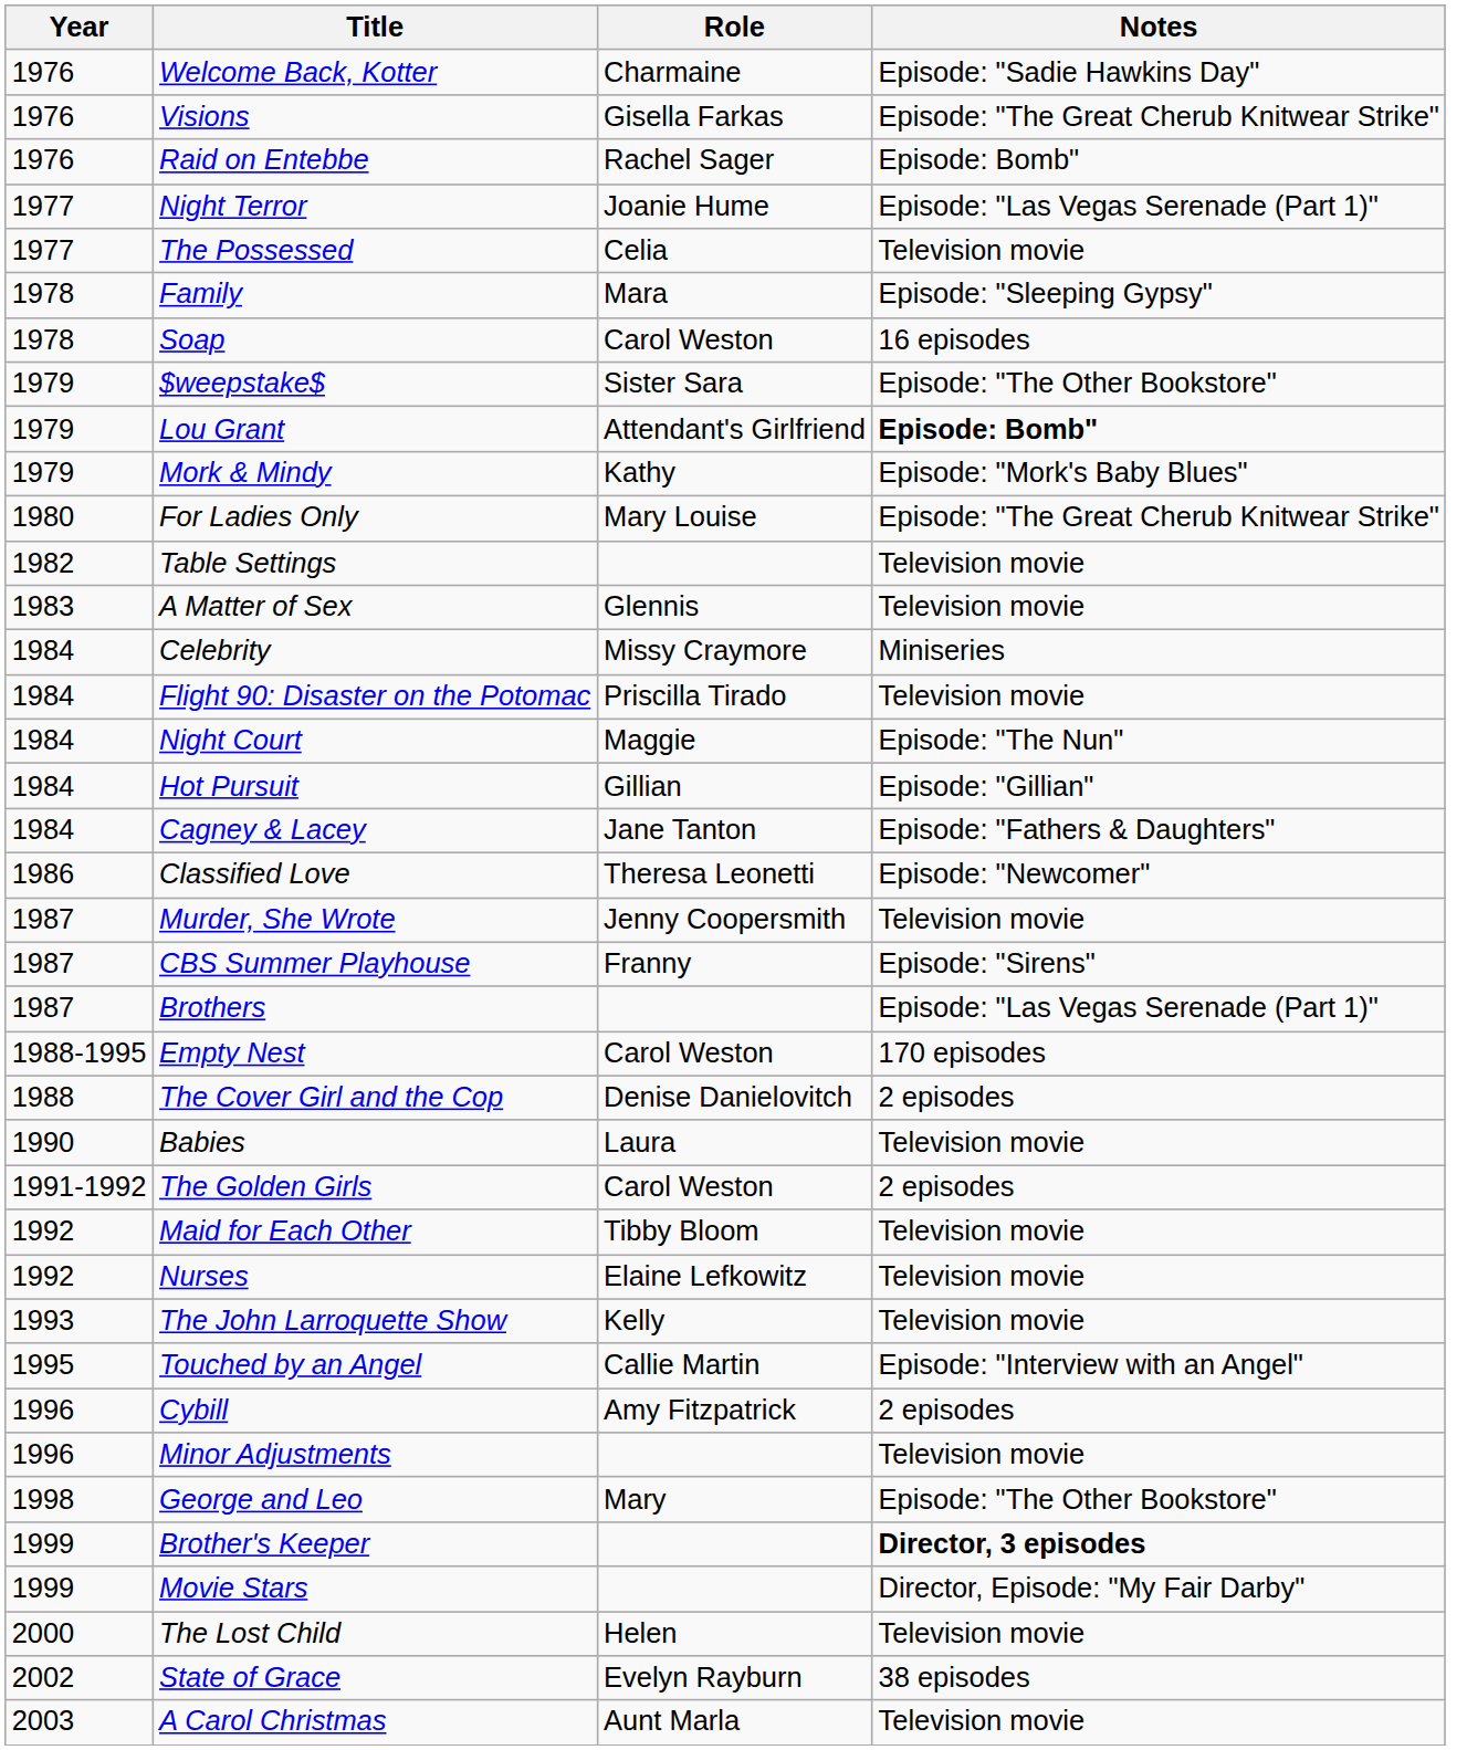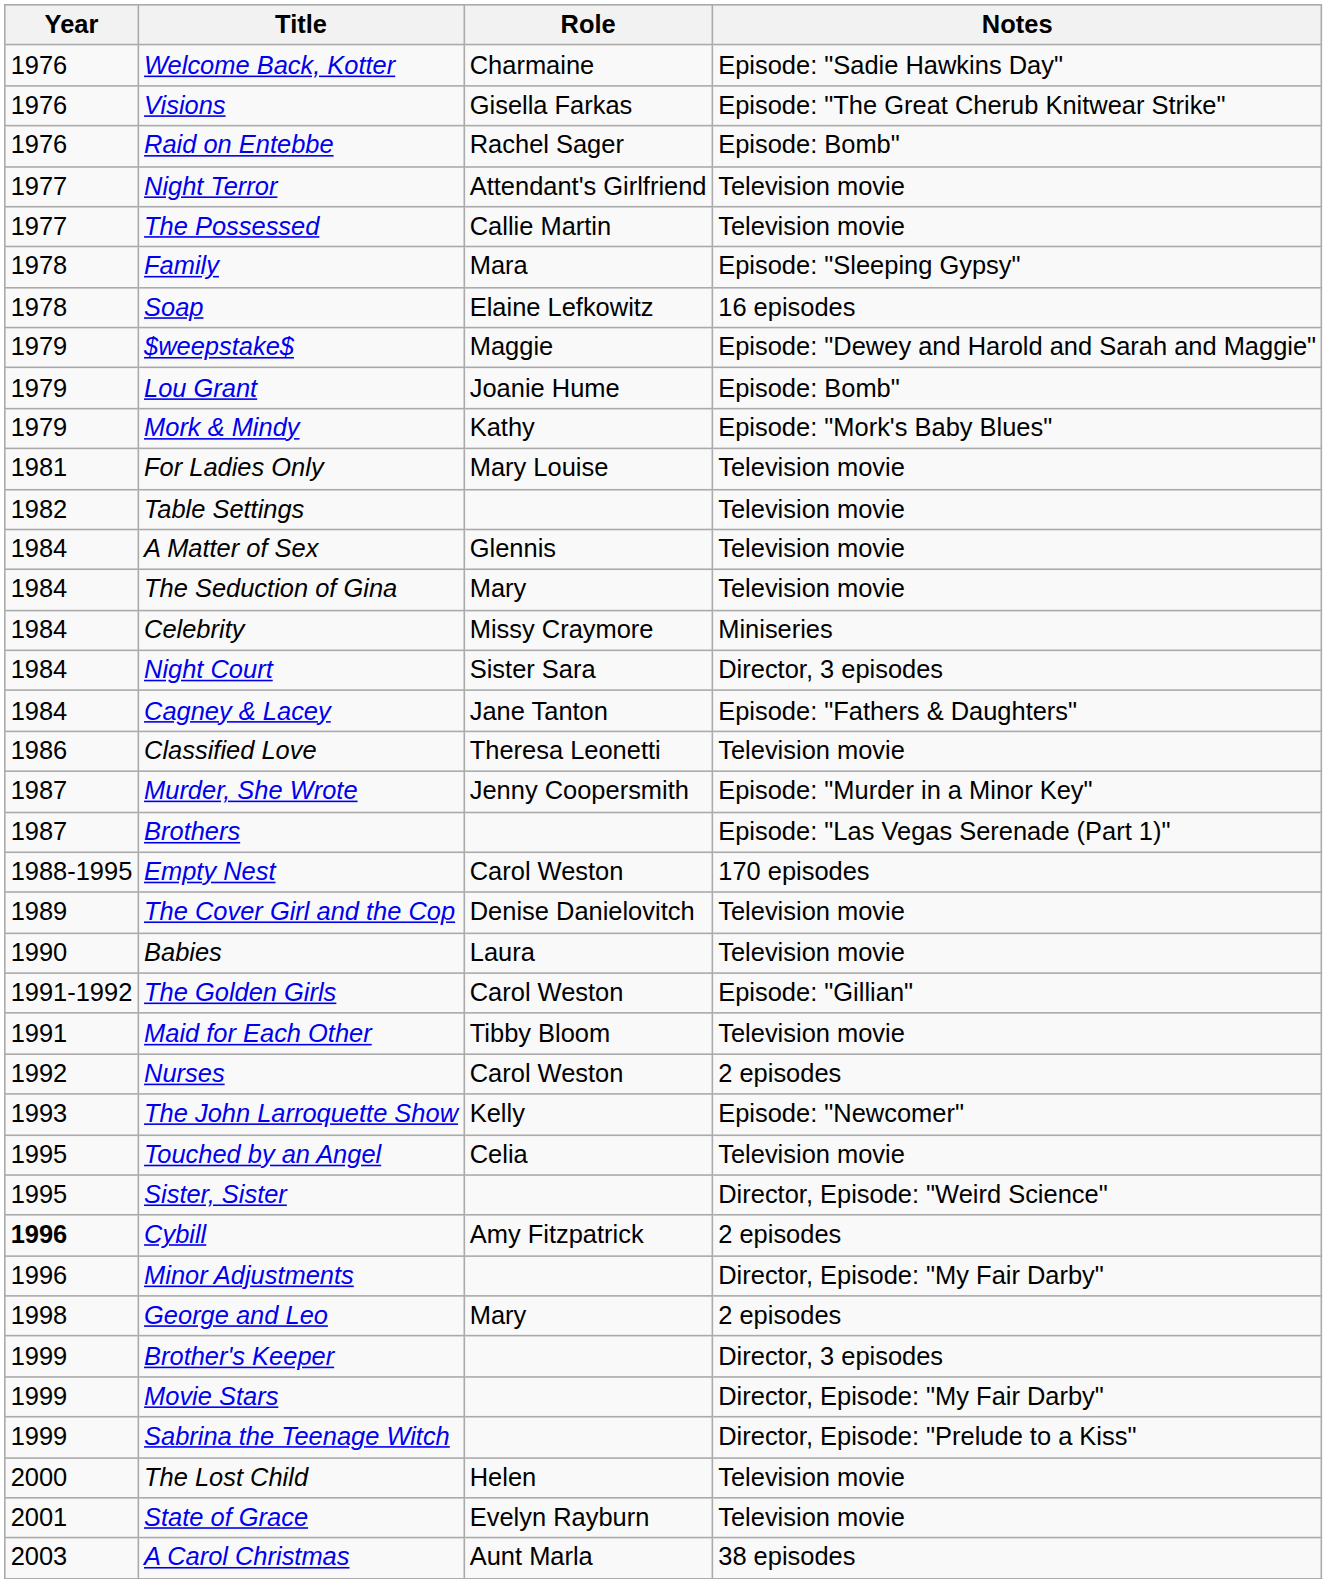Night Terror | Role: Joanie Hume -> Attendant's Girlfriend
Night Terror | Notes: Episode: "Las Vegas Serenade (Part 1)" -> Television movie
The Possessed | Role: Celia -> Callie Martin
Soap | Role: Carol Weston -> Elaine Lefkowitz
$weepstake$ | Role: Sister Sara -> Maggie
$weepstake$ | Notes: Episode: "The Other Bookstore" -> Episode: "Dewey and Harold and Sarah and Maggie"
Lou Grant | Role: Attendant's Girlfriend -> Joanie Hume
Lou Grant | Notes: bold -> normal
For Ladies Only | Year: 1980 -> 1981
For Ladies Only | Notes: Episode: "The Great Cherub Knitwear Strike" -> Television movie
A Matter of Sex | Year: 1983 -> 1984
+ row: 1984 | The Seduction of Gina | Mary | Television movie
- row: 1984 | Flight 90: Disaster on the Potomac | Priscilla Tirado | Television movie
Night Court | Role: Maggie -> Sister Sara
Night Court | Notes: Episode: "The Nun" -> Director, 3 episodes
- row: 1984 | Hot Pursuit | Gillian | Episode: "Gillian"
Classified Love | Notes: Episode: "Newcomer" -> Television movie
Murder, She Wrote | Notes: Television movie -> Episode: "Murder in a Minor Key"
- row: 1987 | CBS Summer Playhouse | Franny | Episode: "Sirens"
The Cover Girl and the Cop | Year: 1988 -> 1989
The Cover Girl and the Cop | Notes: 2 episodes -> Television movie
The Golden Girls | Notes: 2 episodes -> Episode: "Gillian"
Maid for Each Other | Year: 1992 -> 1991
Nurses | Role: Elaine Lefkowitz -> Carol Weston
Nurses | Notes: Television movie -> 2 episodes
The John Larroquette Show | Notes: Television movie -> Episode: "Newcomer"
Touched by an Angel | Role: Callie Martin -> Celia
Touched by an Angel | Notes: Episode: "Interview with an Angel" -> Television movie
+ row: 1995 | Sister, Sister | Director, Episode: "Weird Science"
Cybill | Year: normal -> bold
Minor Adjustments | Notes: Television movie -> Director, Episode: "My Fair Darby"
George and Leo | Notes: Episode: "The Other Bookstore" -> 2 episodes
Brother's Keeper | Notes: bold -> normal
+ row: 1999 | Sabrina the Teenage Witch | Director, Episode: "Prelude to a Kiss"
State of Grace | Year: 2002 -> 2001
State of Grace | Notes: 38 episodes -> Television movie
A Carol Christmas | Notes: Television movie -> 38 episodes
